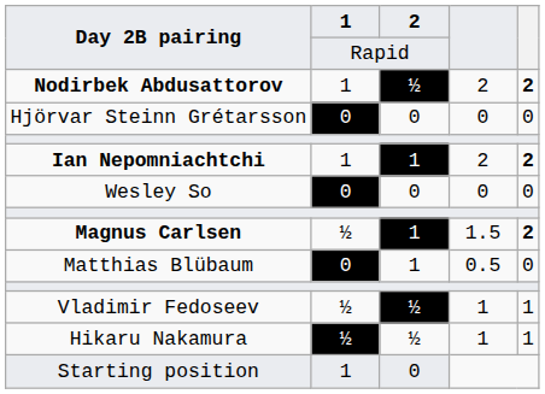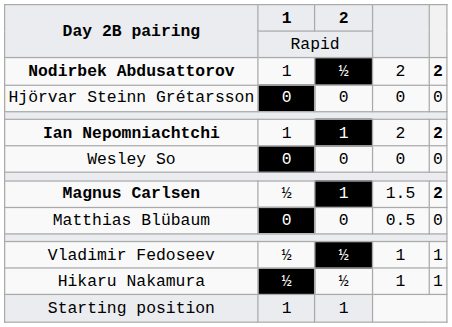Matthias Blübaum | 2: 1 -> 0
Starting position | 2: 0 -> 1
